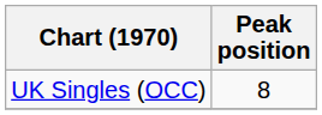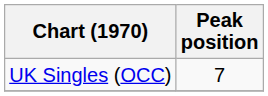UK Singles (OCC) | Peak position: 8 -> 7
